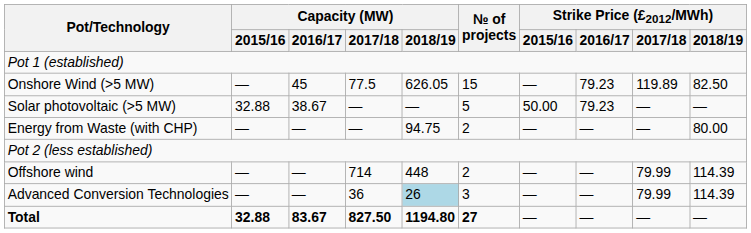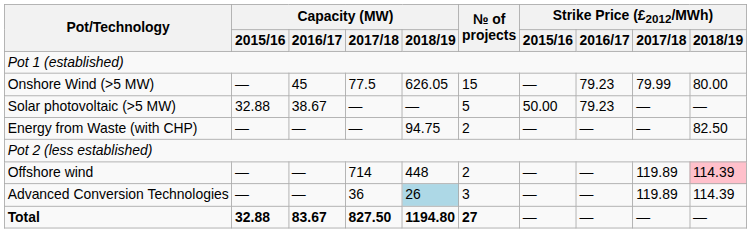Onshore Wind (>5 MW) | Strike Price (£2012/MWh) / 2017/18: 119.89 -> 79.99
Onshore Wind (>5 MW) | Strike Price (£2012/MWh) / 2018/19: 82.50 -> 80.00
Energy from Waste (with CHP) | Strike Price (£2012/MWh) / 2018/19: 80.00 -> 82.50
Offshore wind | Strike Price (£2012/MWh) / 2017/18: 79.99 -> 119.89
Offshore wind | Strike Price (£2012/MWh) / 2018/19: no background -> pink background
Advanced Conversion Technologies | Strike Price (£2012/MWh) / 2017/18: 79.99 -> 119.89
